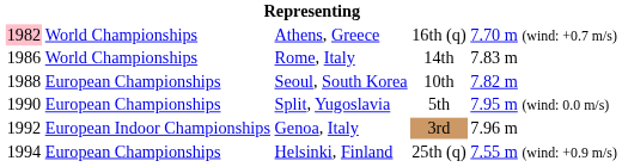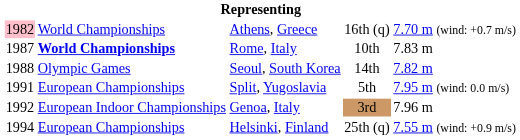Rome, Italy | column 1: 1986 -> 1987
Rome, Italy | column 2: normal -> bold
Rome, Italy | column 4: 14th -> 10th
Seoul, South Korea | column 2: European Championships -> Olympic Games
Seoul, South Korea | column 4: 10th -> 14th
Split, Yugoslavia | column 1: 1990 -> 1991
